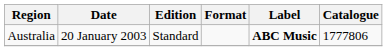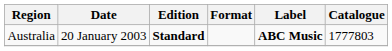Australia | Edition: normal -> bold
Australia | Catalogue: 1777806 -> 1777803
